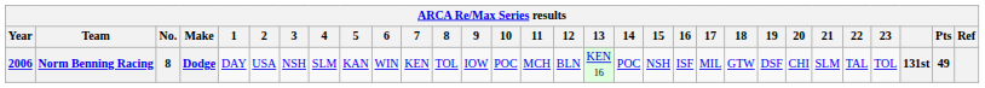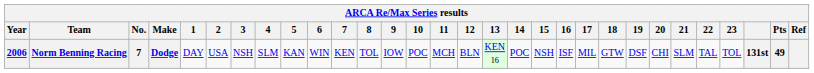Norm Benning Racing | No.: 8 -> 7
